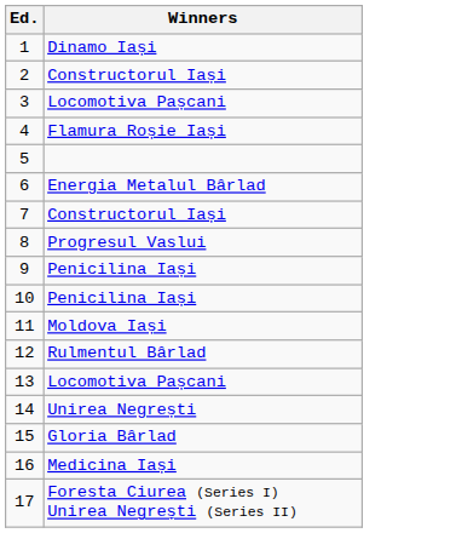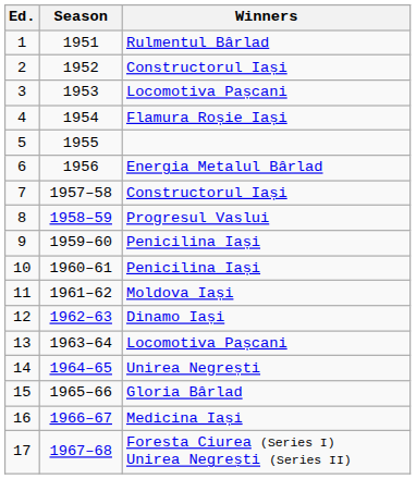+ column: Season | 1951 | 1952 | 1953 | 1954 | 1955 | 1956 | 1957–58 | 1958–59 | 1959–60 | 1960–61 | 1961–62 | 1962–63 | 1963–64 | 1964–65 | 1965–66 | 1966–67 | 1967–68
1 | Winners: Dinamo Iași -> Rulmentul Bârlad
12 | Winners: Rulmentul Bârlad -> Dinamo Iași
